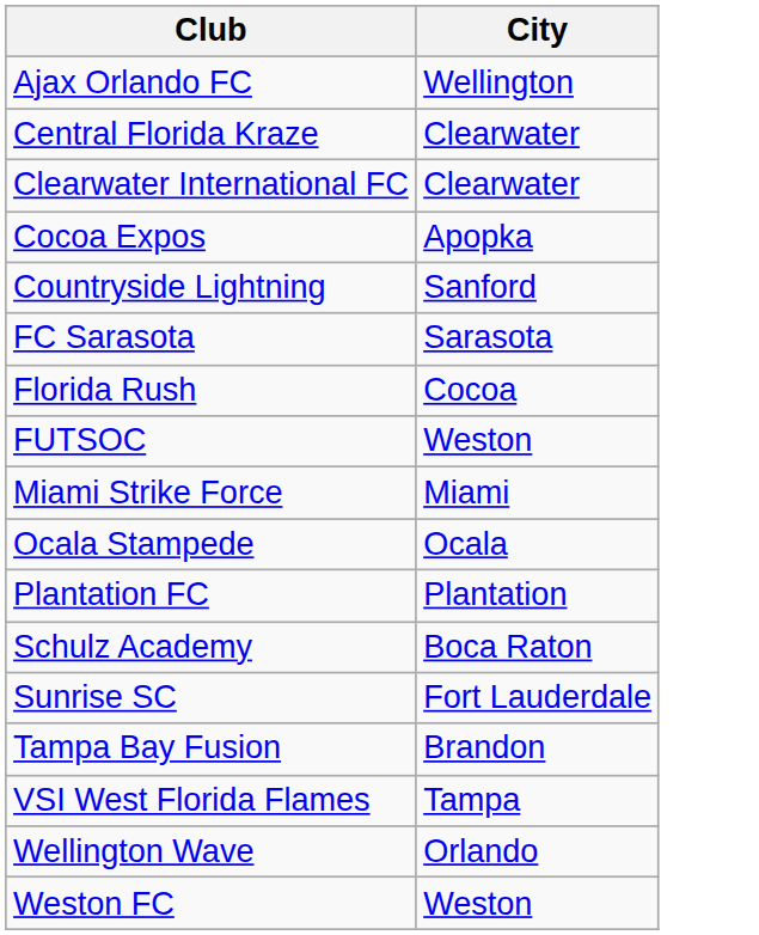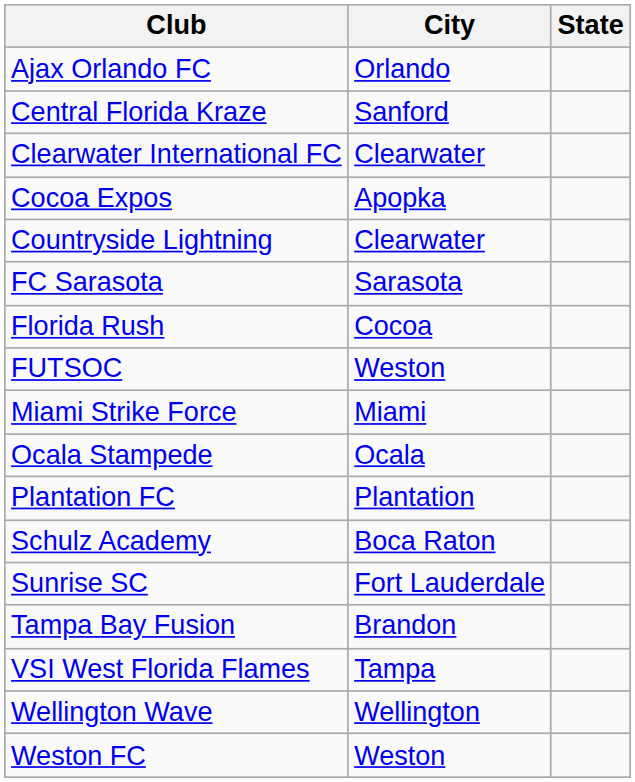+ column: State
Ajax Orlando FC | City: Wellington -> Orlando
Central Florida Kraze | City: Clearwater -> Sanford
Countryside Lightning | City: Sanford -> Clearwater
Wellington Wave | City: Orlando -> Wellington
